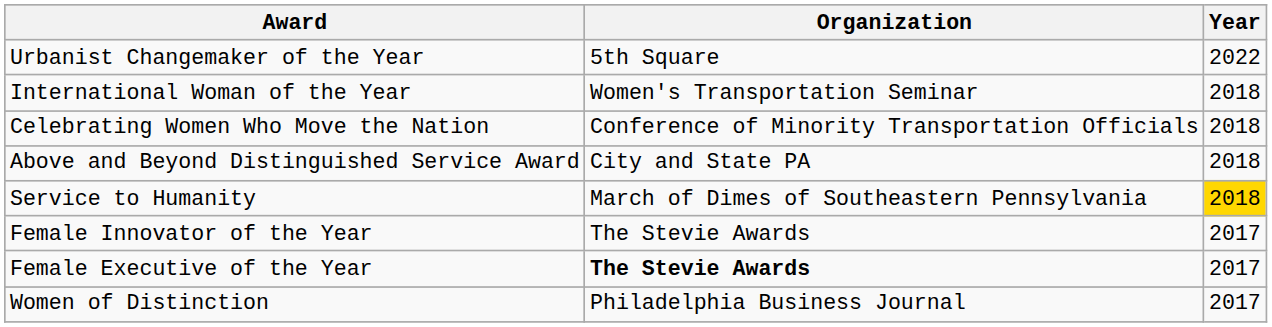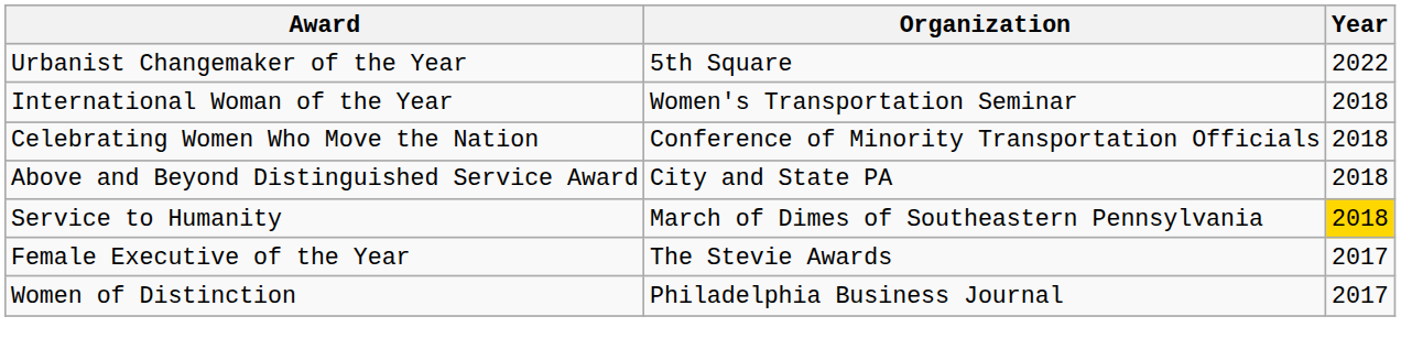- row: Female Innovator of the Year | The Stevie Awards | 2017
Female Executive of the Year | Organization: bold -> normal
